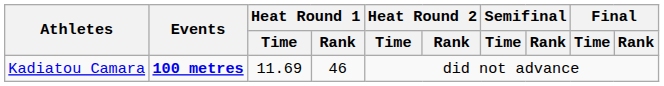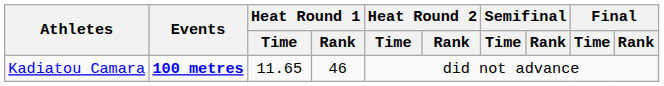Kadiatou Camara | Heat Round 1 / Time: 11.69 -> 11.65
